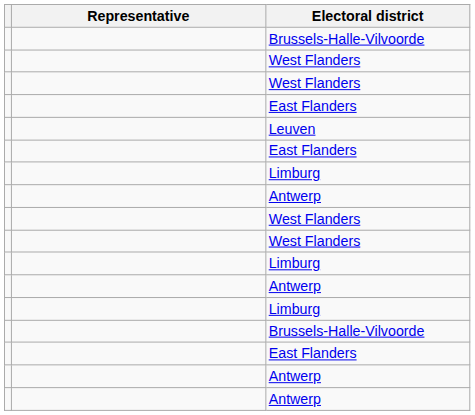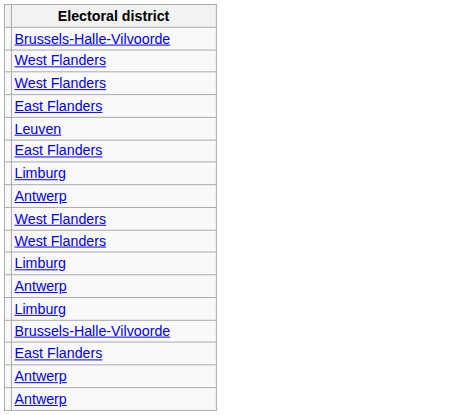- column: Representative
